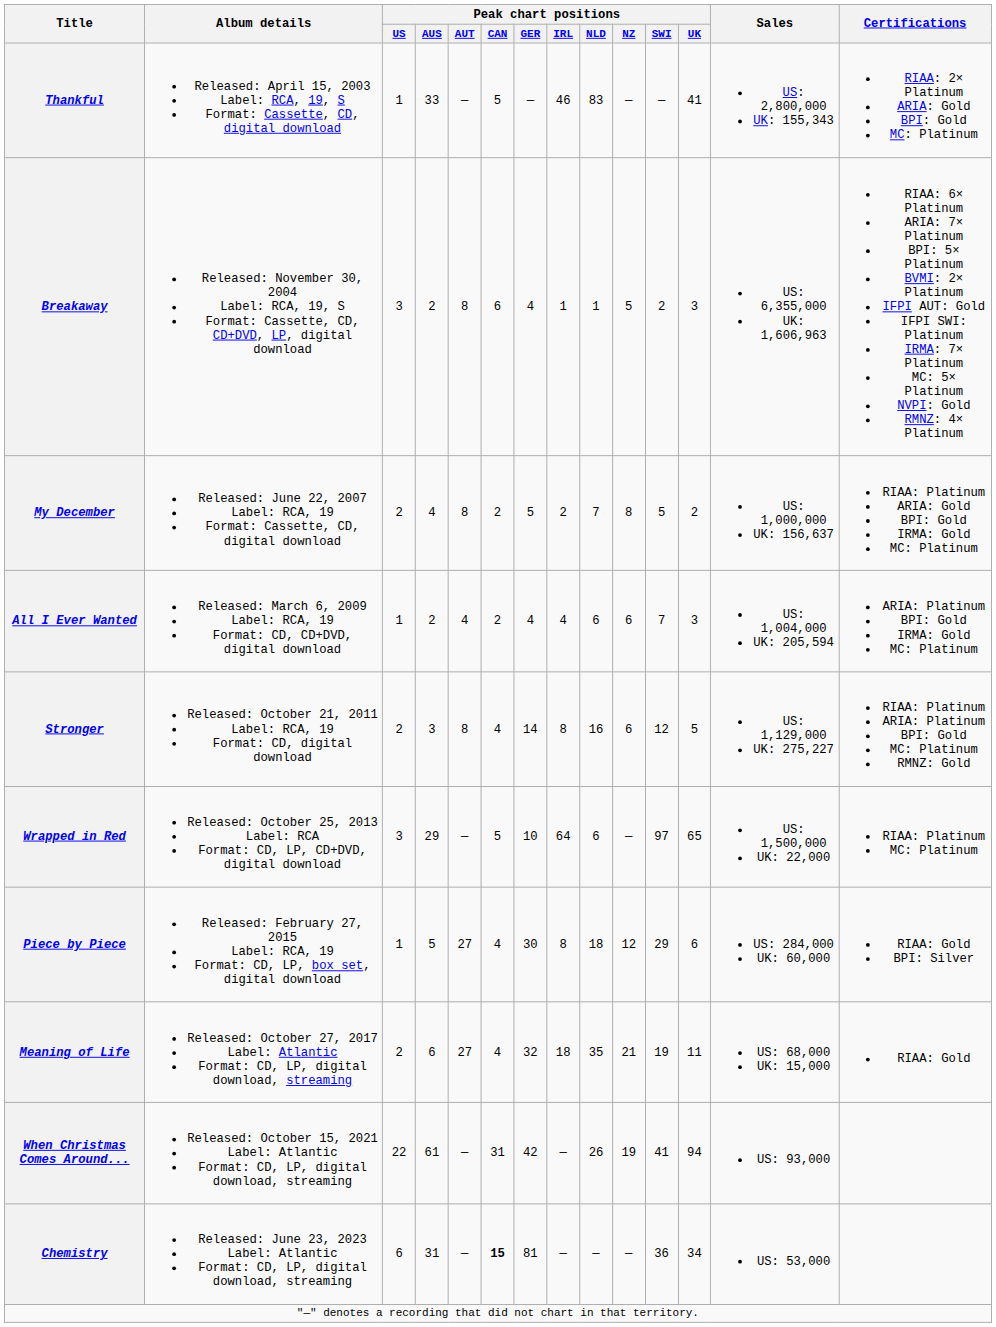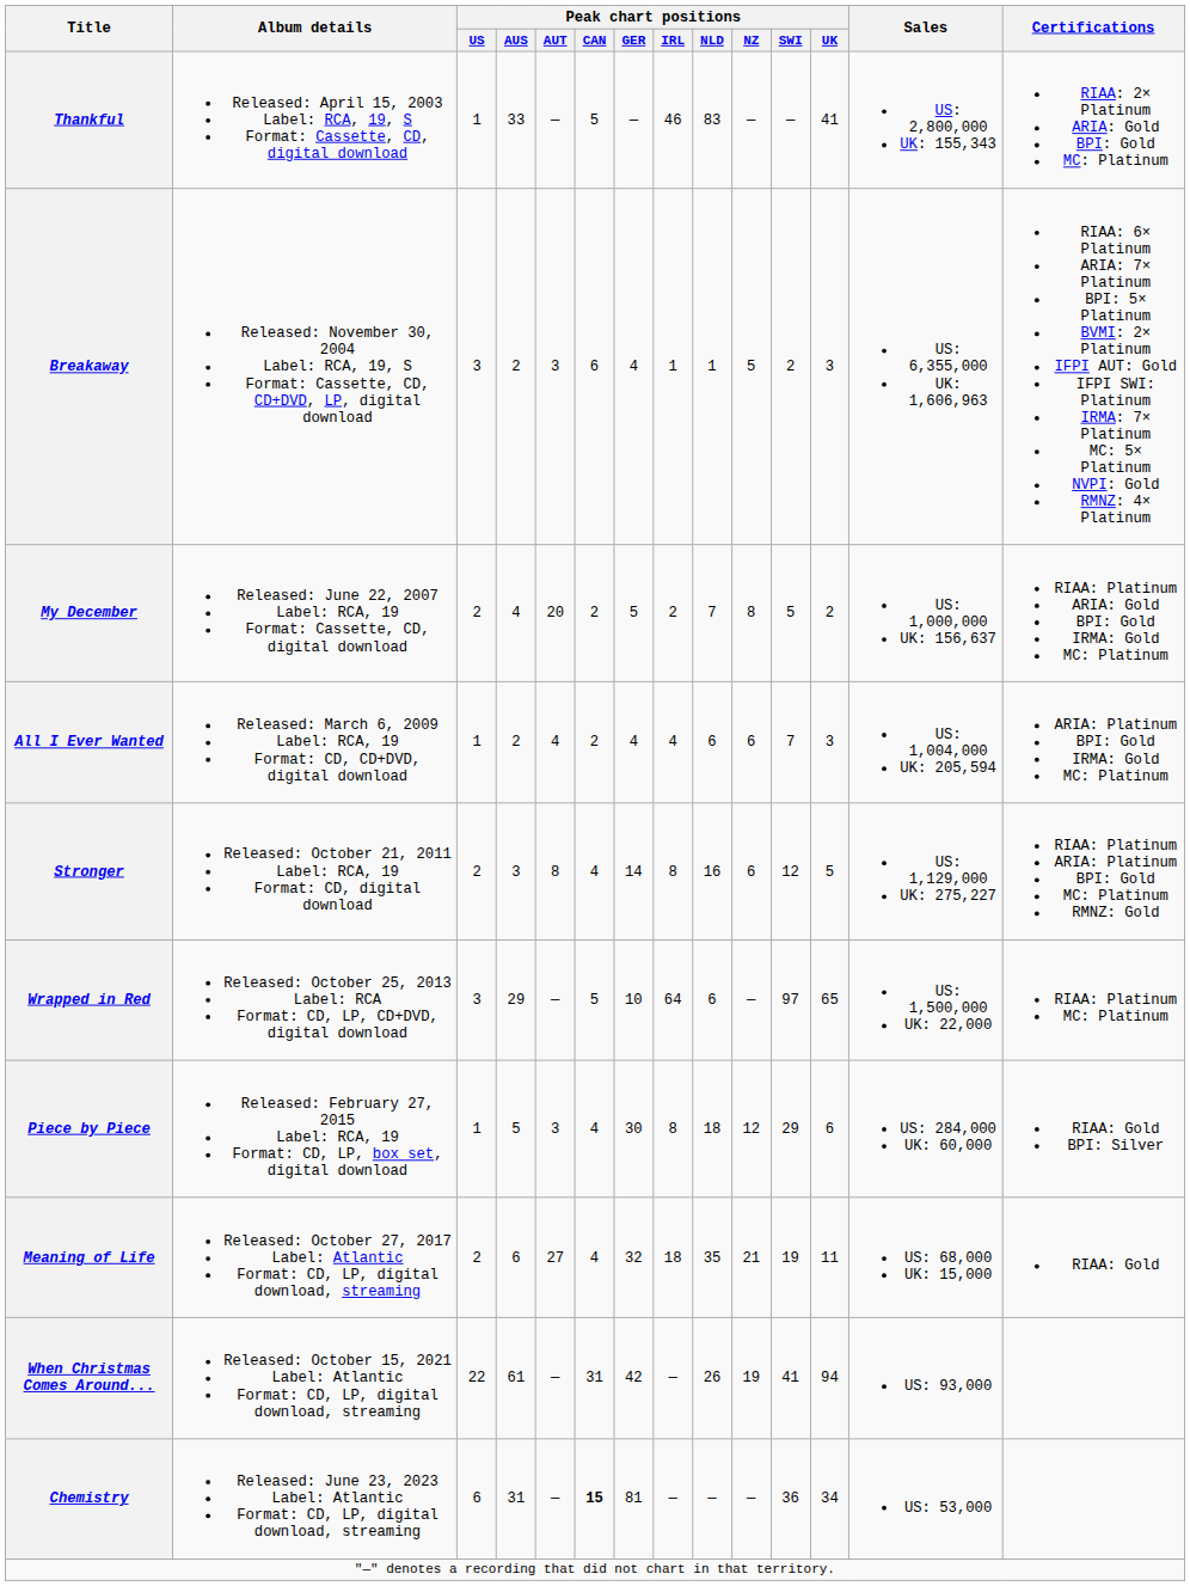Breakaway | Peak chart positions / AUT: 8 -> 3
My December | Peak chart positions / AUT: 8 -> 20
Piece by Piece | Peak chart positions / AUT: 27 -> 3
